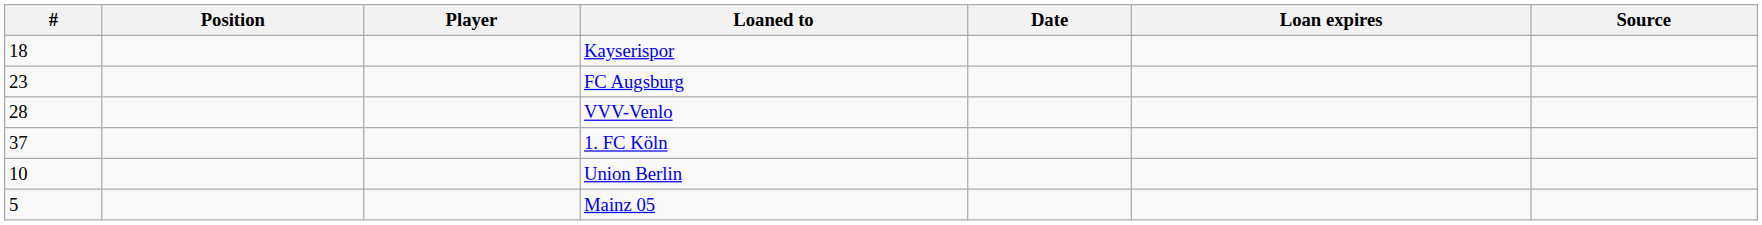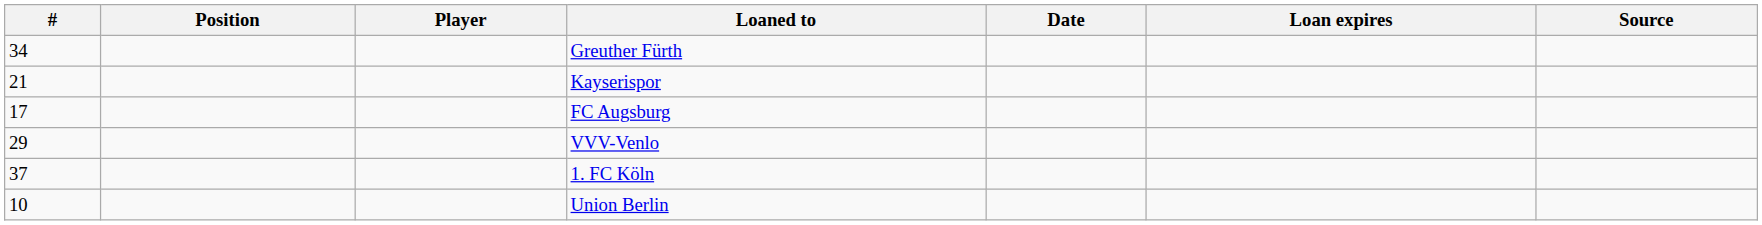+ row: 34 | Greuther Fürth
Kayserispor | #: 18 -> 21
FC Augsburg | #: 23 -> 17
VVV-Venlo | #: 28 -> 29
- row: 5 | Mainz 05
